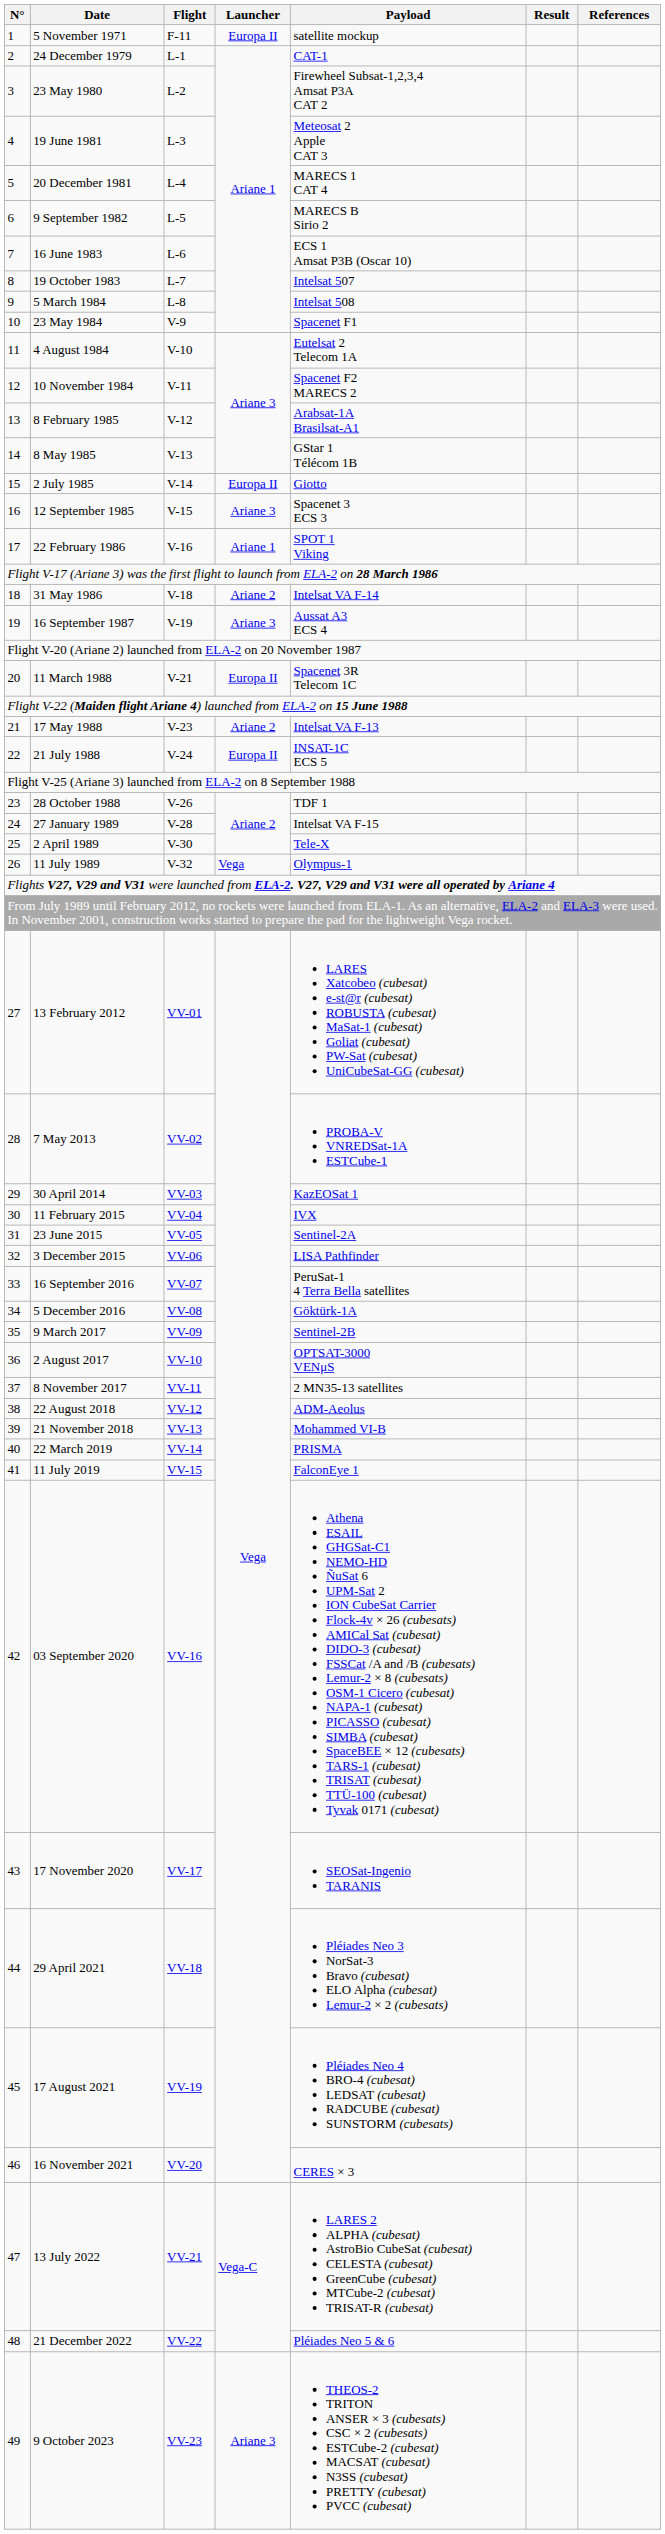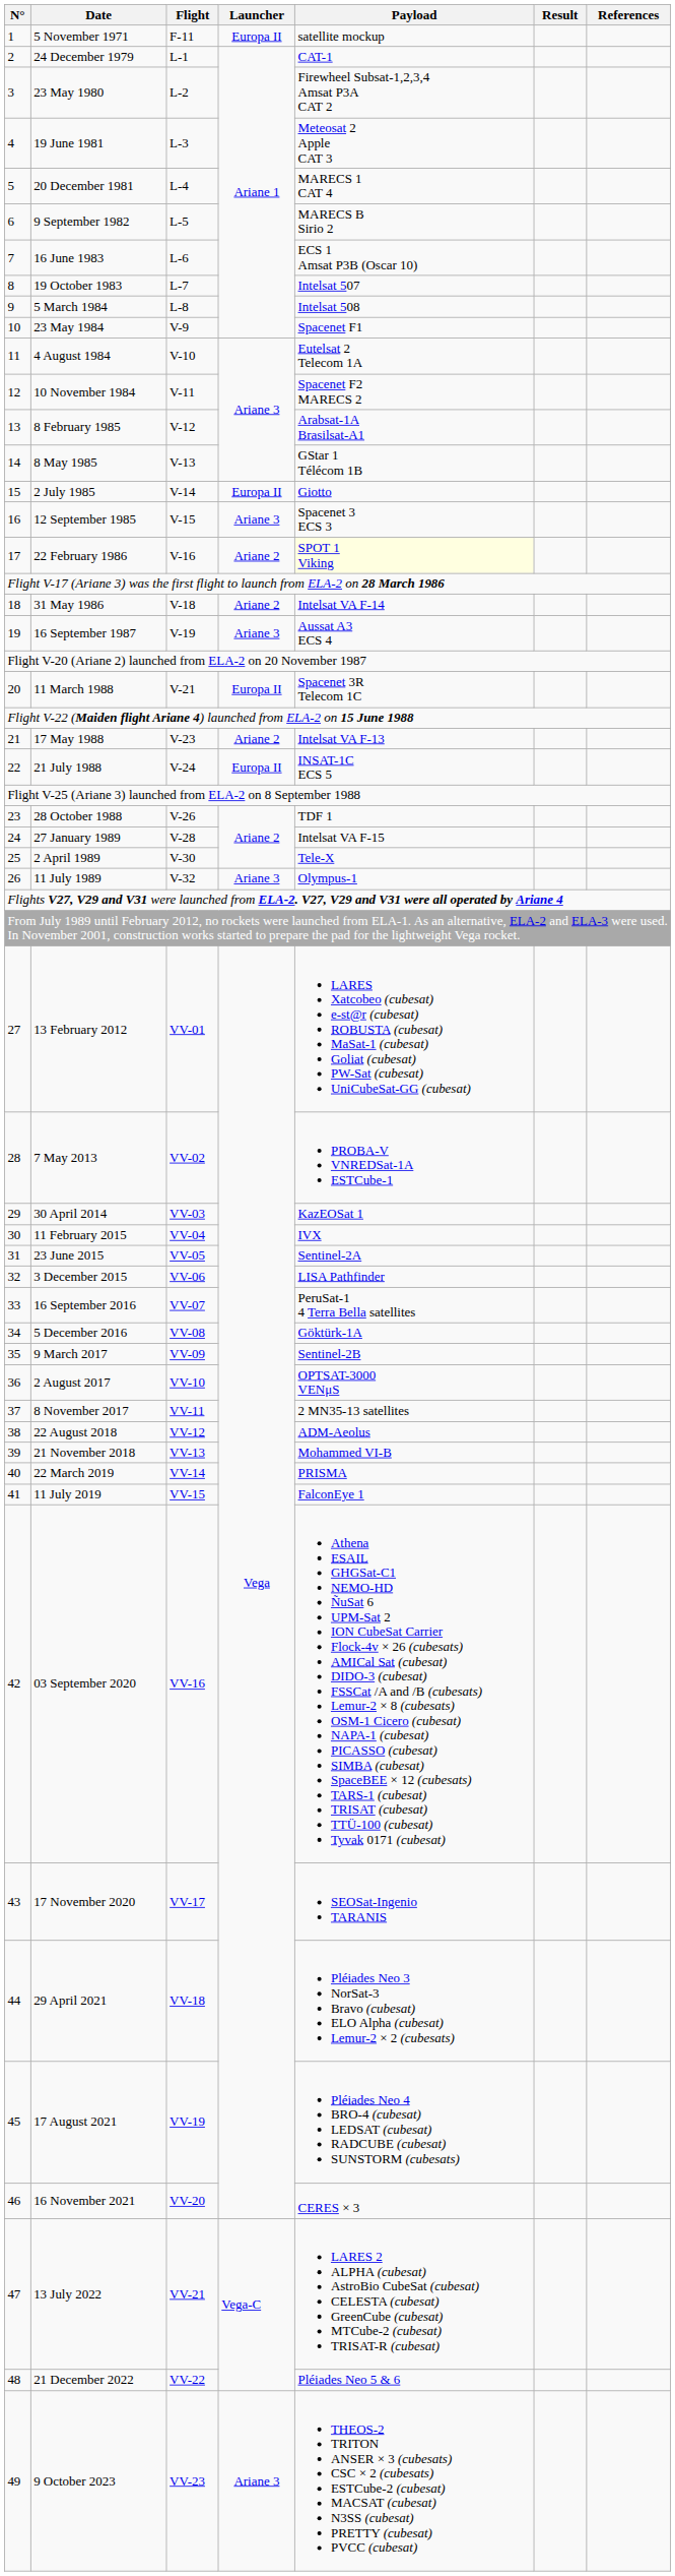22 February 1986 | Launcher: Ariane 1 -> Ariane 2
22 February 1986 | Payload: no background -> lightyellow background
11 July 1989 | Launcher: Vega -> Ariane 3
